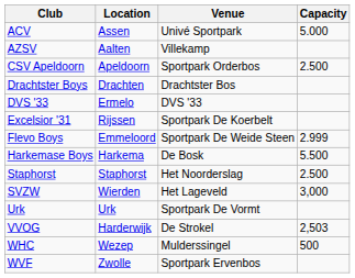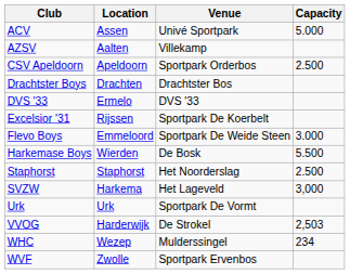Flevo Boys | Capacity: 2.999 -> 3.000
Harkemase Boys | Location: Harkema -> Wierden
SVZW | Location: Wierden -> Harkema
WHC | Capacity: 500 -> 234
